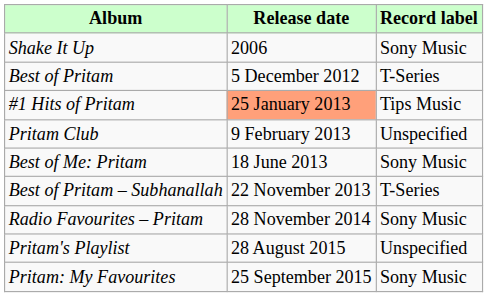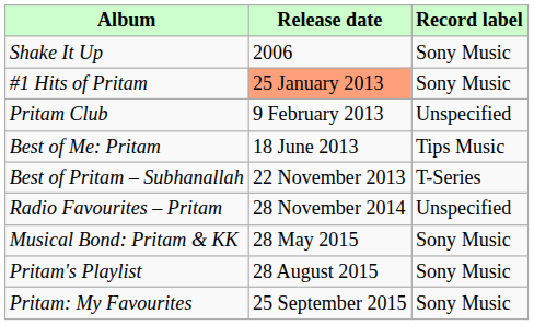- row: Best of Pritam | 5 December 2012 | T-Series
#1 Hits of Pritam | Record label: Tips Music -> Sony Music
Best of Me: Pritam | Record label: Sony Music -> Tips Music
Radio Favourites – Pritam | Record label: Sony Music -> Unspecified
+ row: Musical Bond: Pritam & KK | 28 May 2015 | Sony Music
Pritam's Playlist | Record label: Unspecified -> Sony Music
